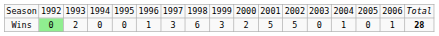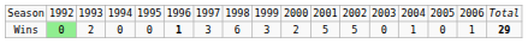Wins | column 6: normal -> bold
Wins | column 17: 28 -> 29
